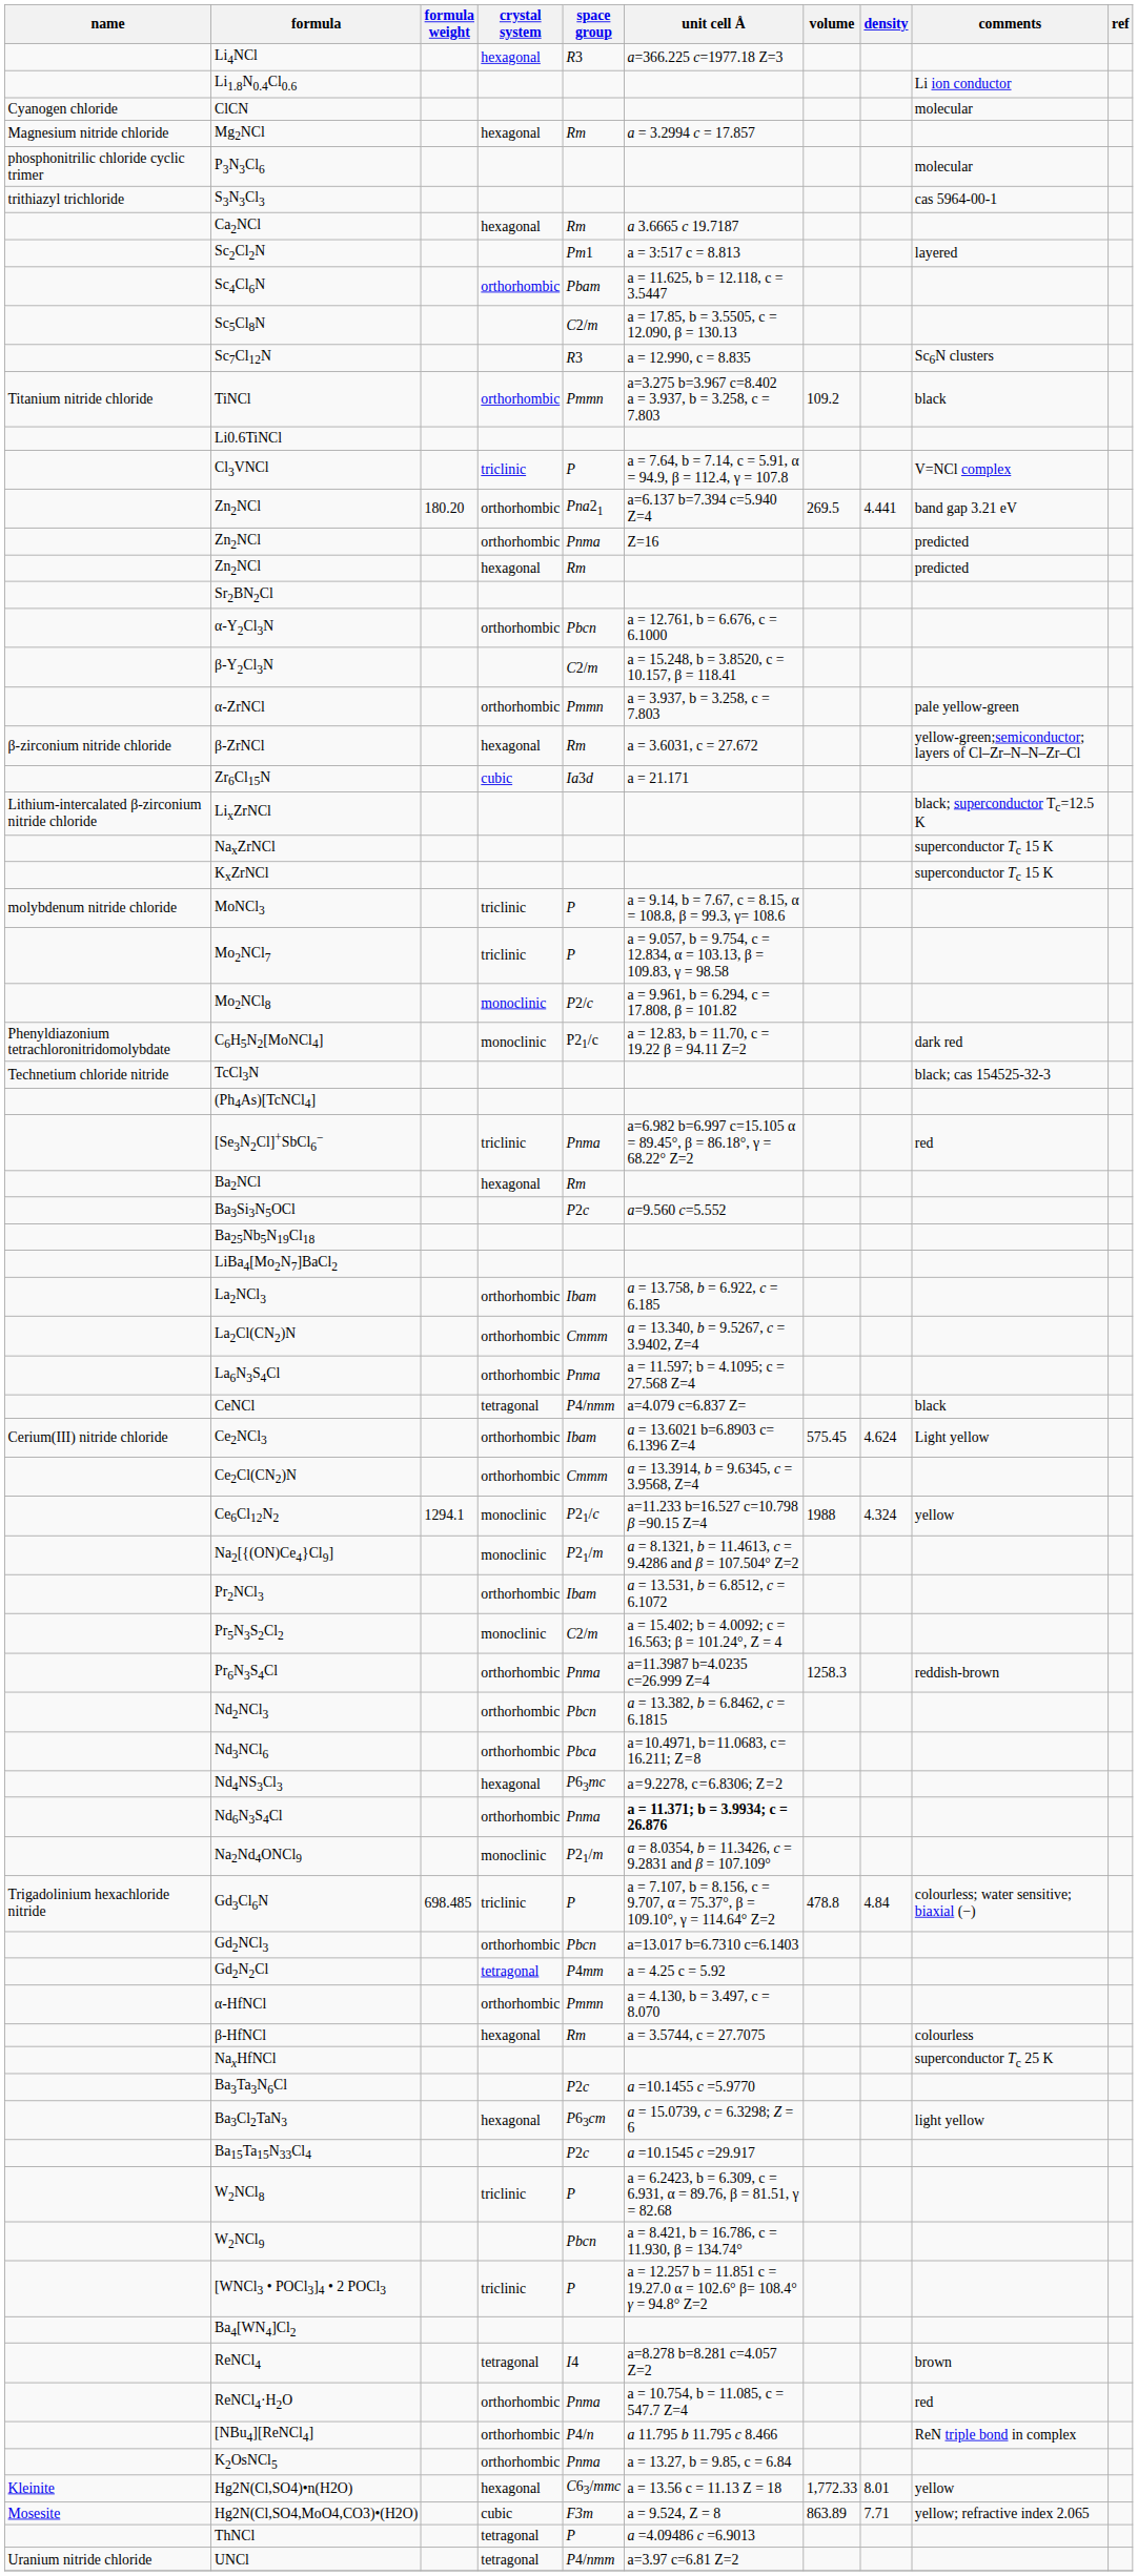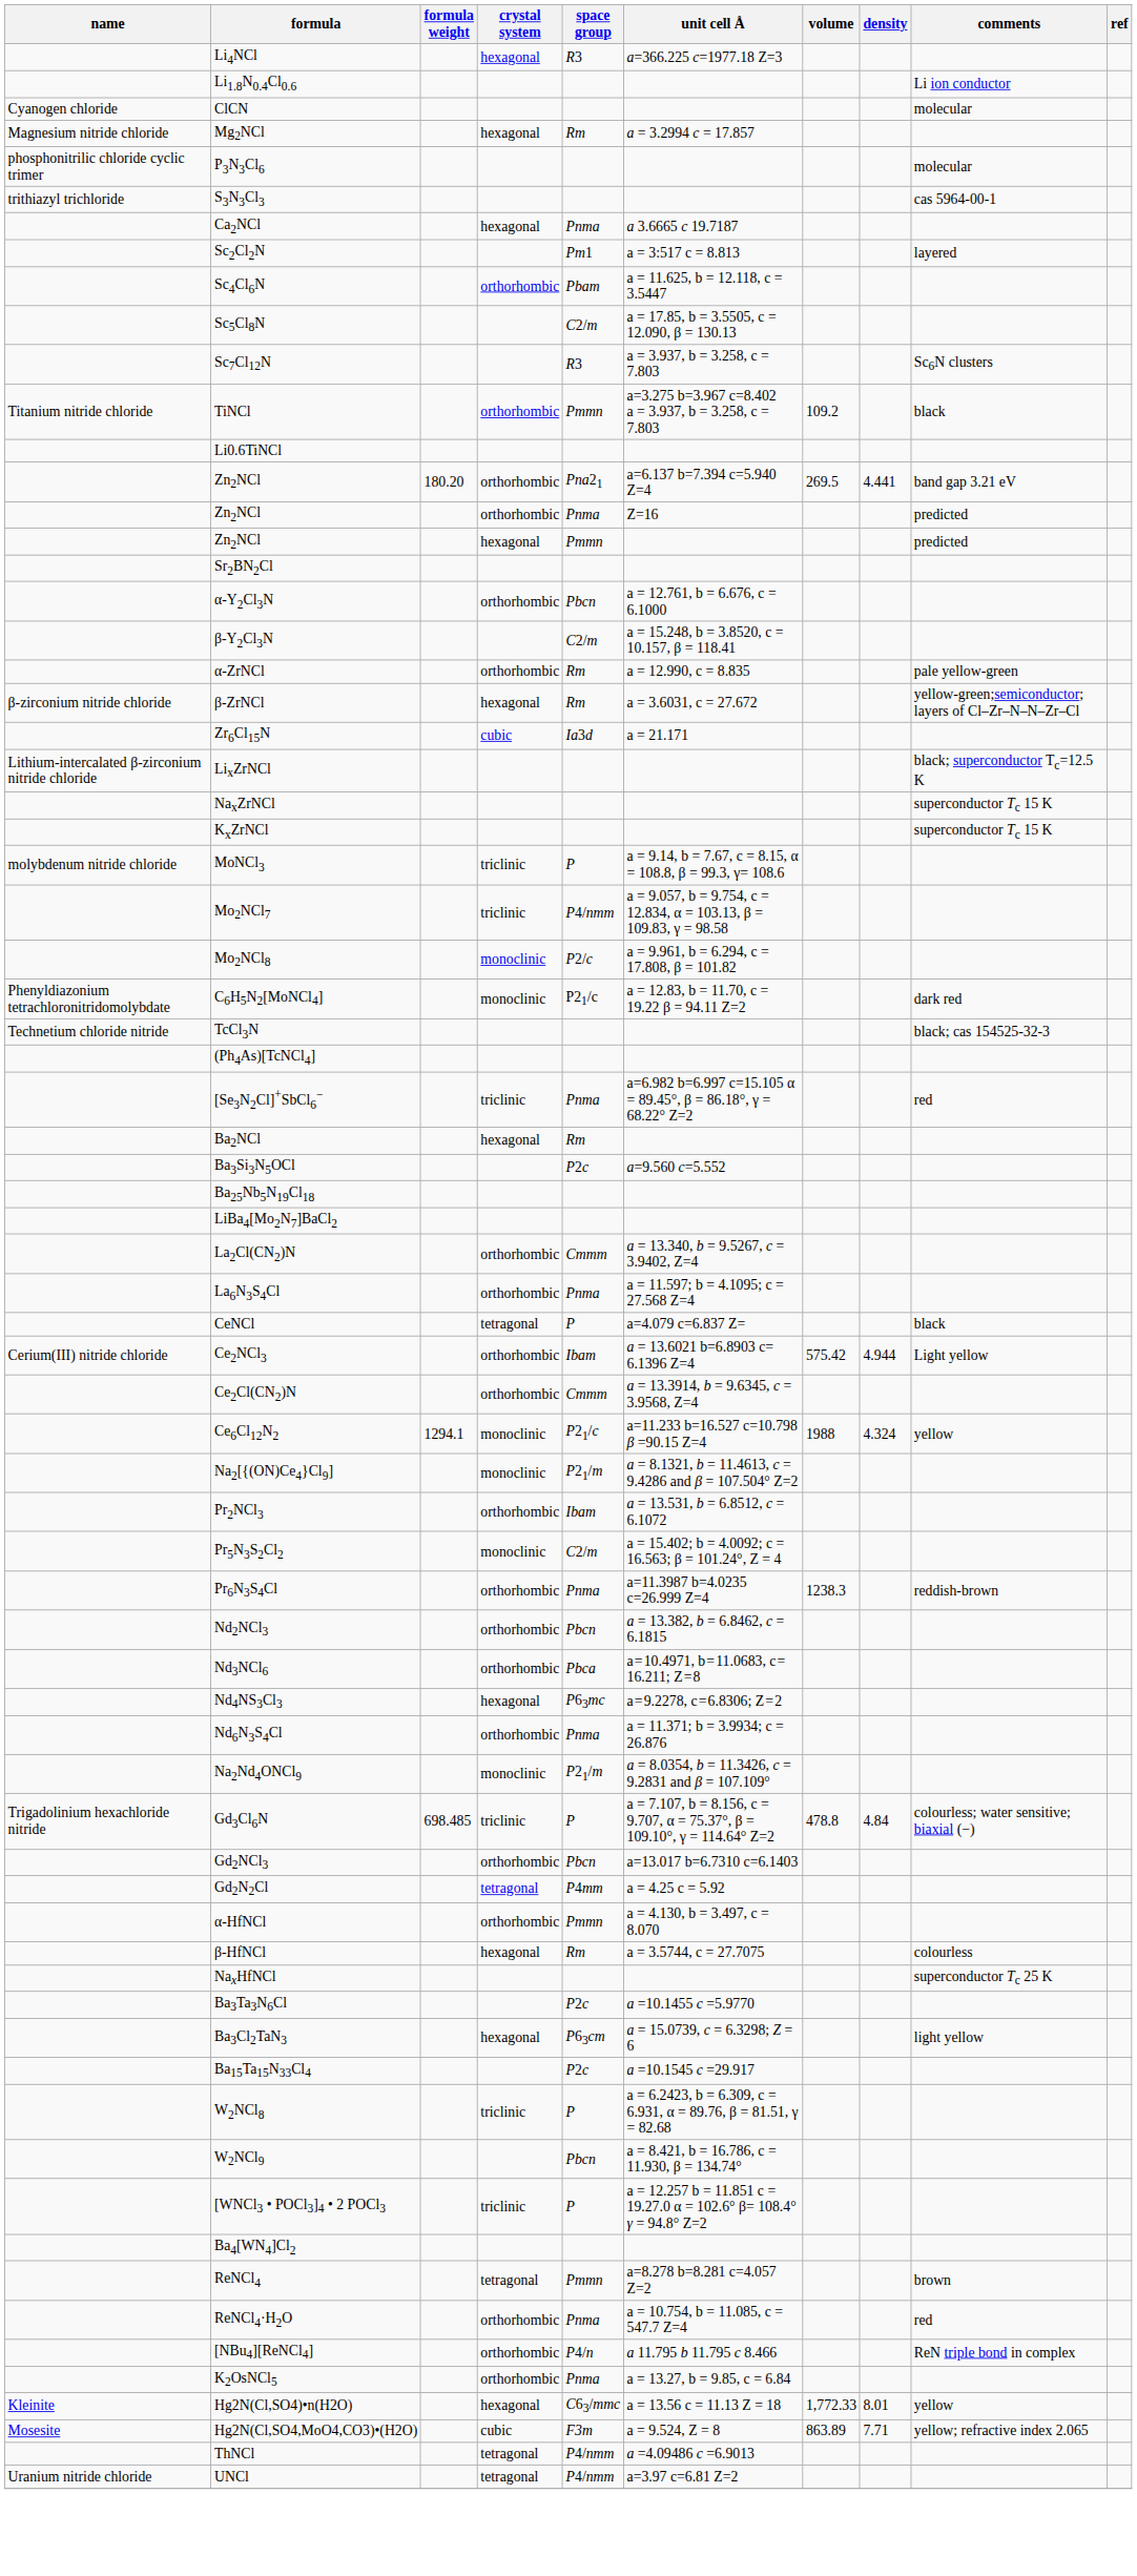Ca2NCl | space group: Rm -> Pnma
Sc7Cl12N | unit cell Å: a = 12.990, c = 8.835 -> a = 3.937, b = 3.258, c = 7.803
- row: Cl3VNCl | triclinic | P | a = 7.64, b = 7.14, c = 5.91, α = 94.9, β = 112.4, γ = 107.8 | V=NCl complex
Zn2NCl / hexagonal | space group: Rm -> Pmmn
α-ZrNCl | space group: Pmmn -> Rm
α-ZrNCl | unit cell Å: a = 3.937, b = 3.258, c = 7.803 -> a = 12.990, c = 8.835
Mo2NCl7 | space group: P -> P4/nmm
- row: La2NCl3 | orthorhombic | Ibam | a = 13.758, b = 6.922, c = 6.185
CeNCl | space group: P4/nmm -> P
Ce2NCl3 | volume: 575.45 -> 575.42
Ce2NCl3 | density: 4.624 -> 4.944
Pr6N3S4Cl | volume: 1258.3 -> 1238.3
Nd6N3S4Cl | unit cell Å: bold -> normal
ReNCl4 | space group: I4 -> Pmmn
ThNCl | space group: P -> P4/nmm
